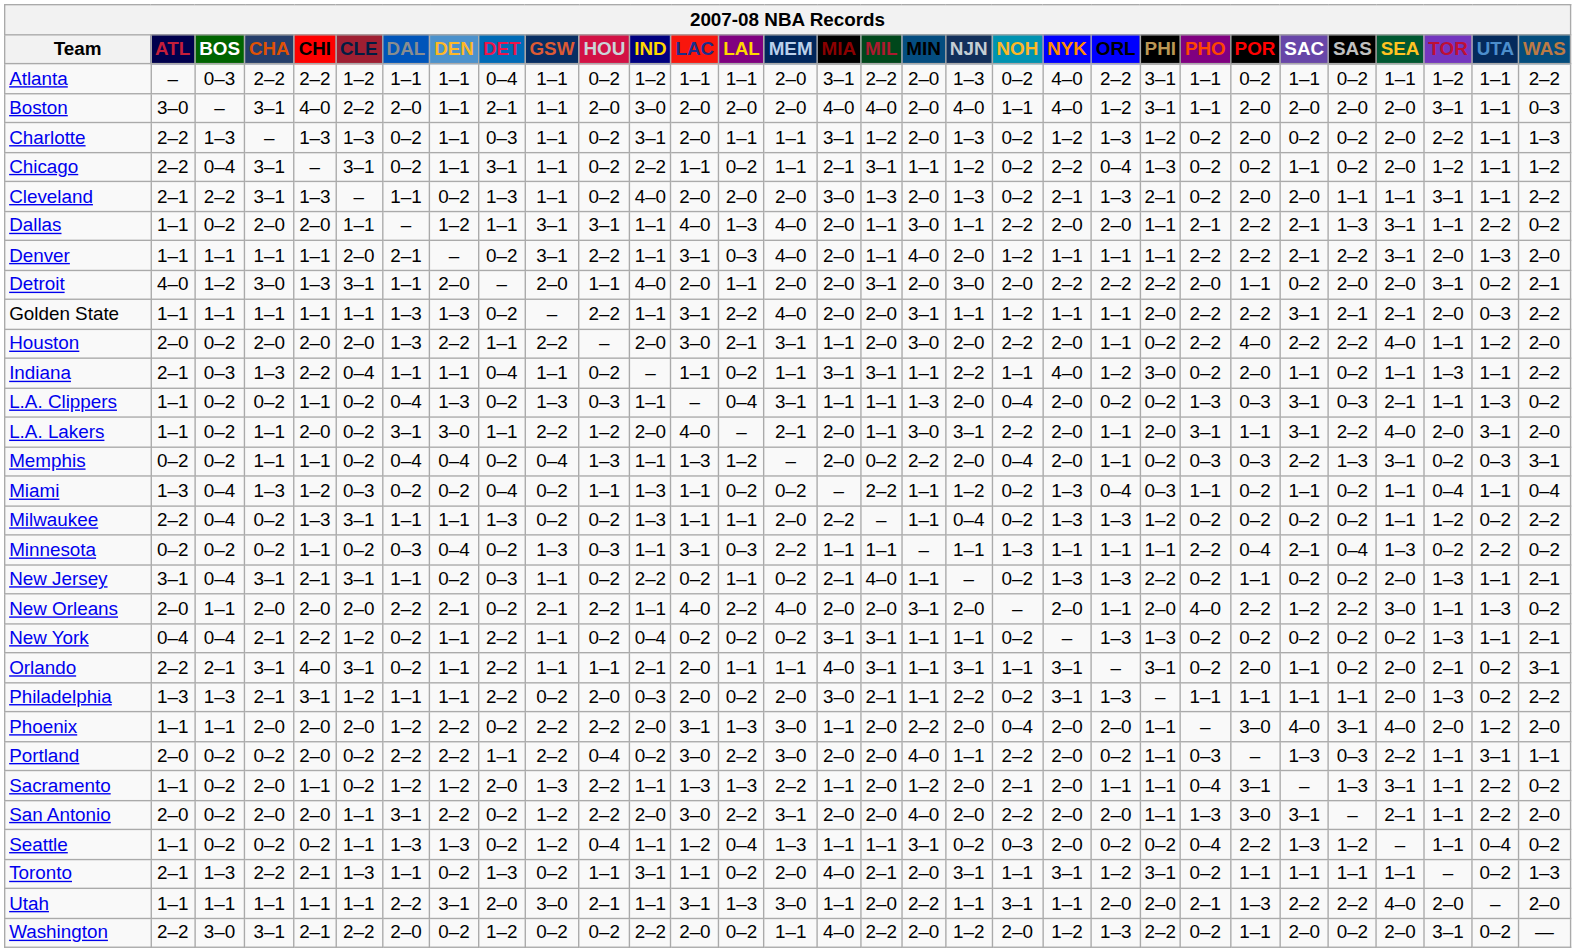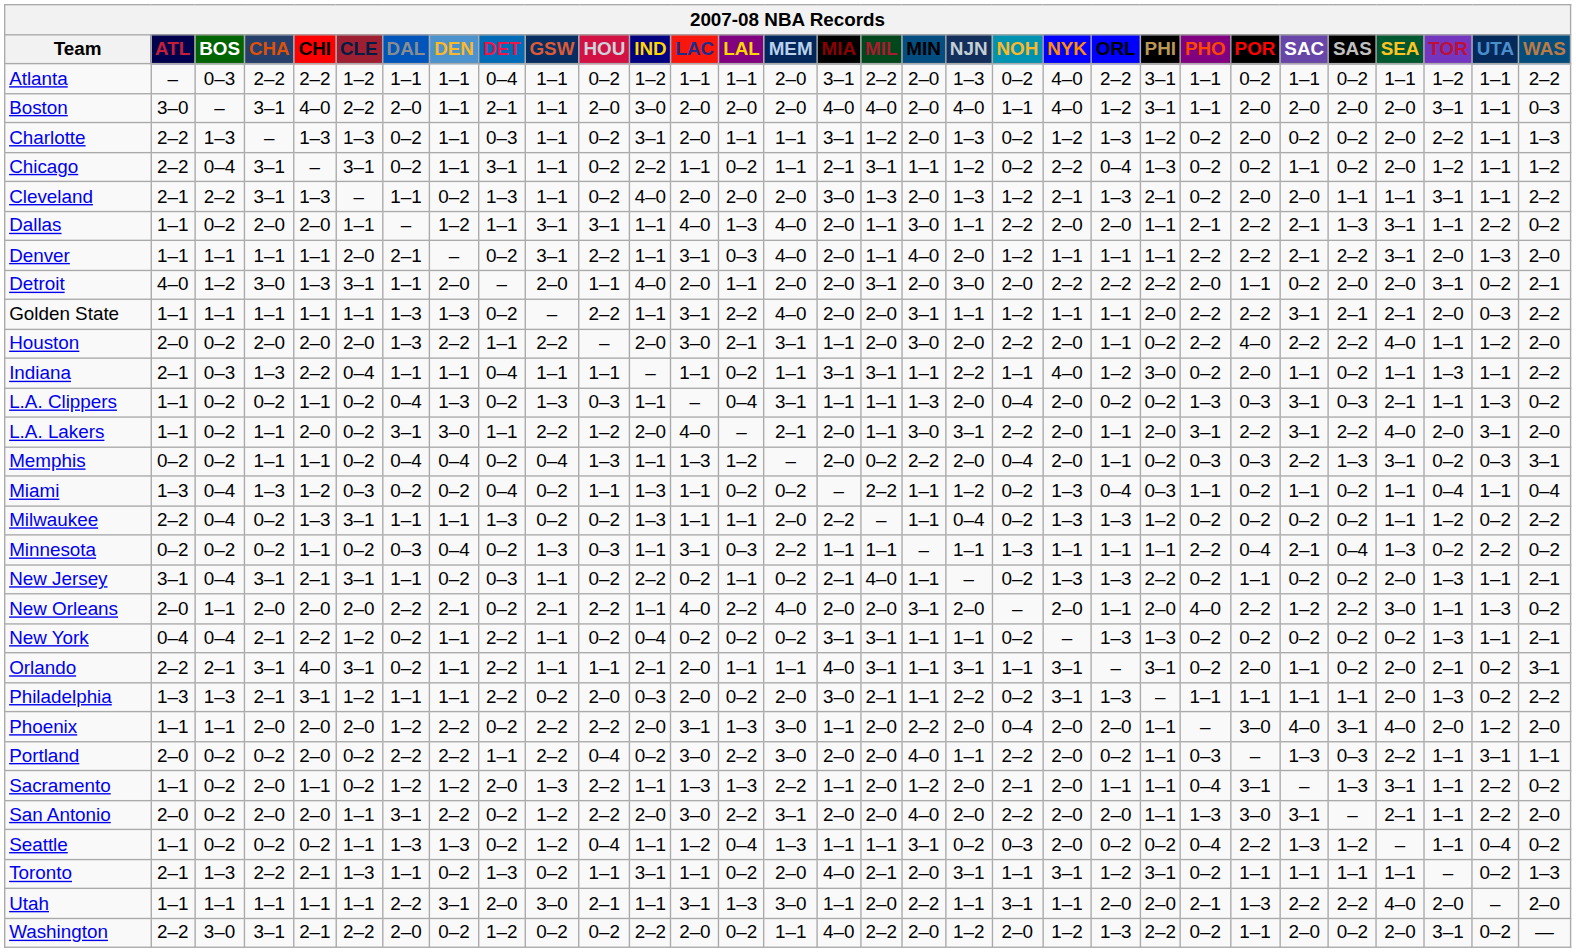Cleveland | NOH: 0–2 -> 1–2
Indiana | HOU: 0–2 -> 1–1
L.A. Lakers | POR: 1–1 -> 2–2
